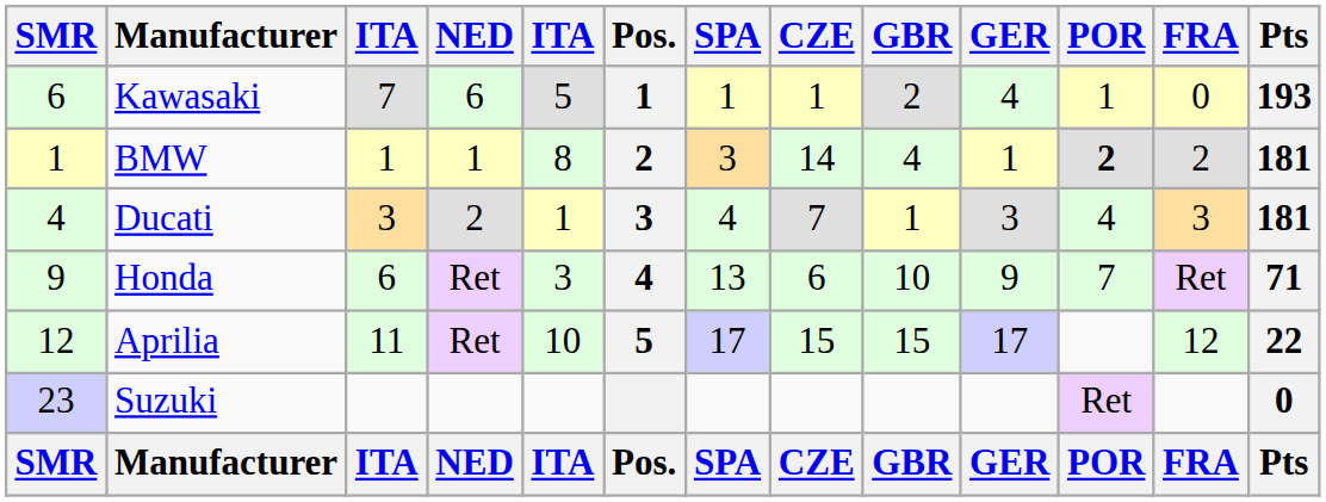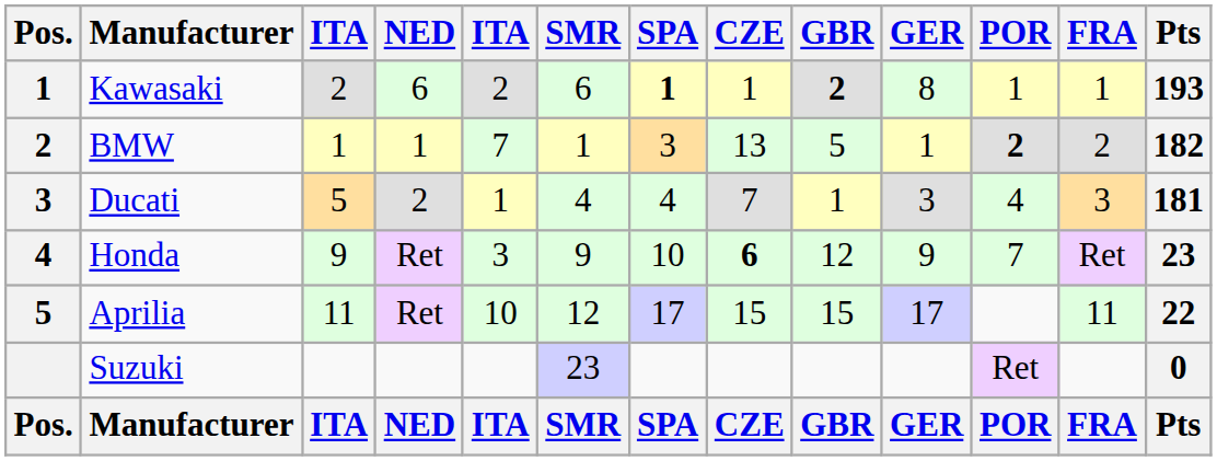columns swapped: Pos. <-> SMR
Kawasaki | column 3: 7 -> 2
Kawasaki | column 5: 5 -> 2
Kawasaki | SPA: normal -> bold
Kawasaki | GBR: normal -> bold
Kawasaki | GER: 4 -> 8
Kawasaki | FRA: 0 -> 1
BMW | column 5: 8 -> 7
BMW | CZE: 14 -> 13
BMW | GBR: 4 -> 5
BMW | Pts: 181 -> 182
Ducati | column 3: 3 -> 5
Honda | column 3: 6 -> 9
Honda | SPA: 13 -> 10
Honda | CZE: normal -> bold
Honda | GBR: 10 -> 12
Honda | Pts: 71 -> 23
Aprilia | FRA: 12 -> 11
